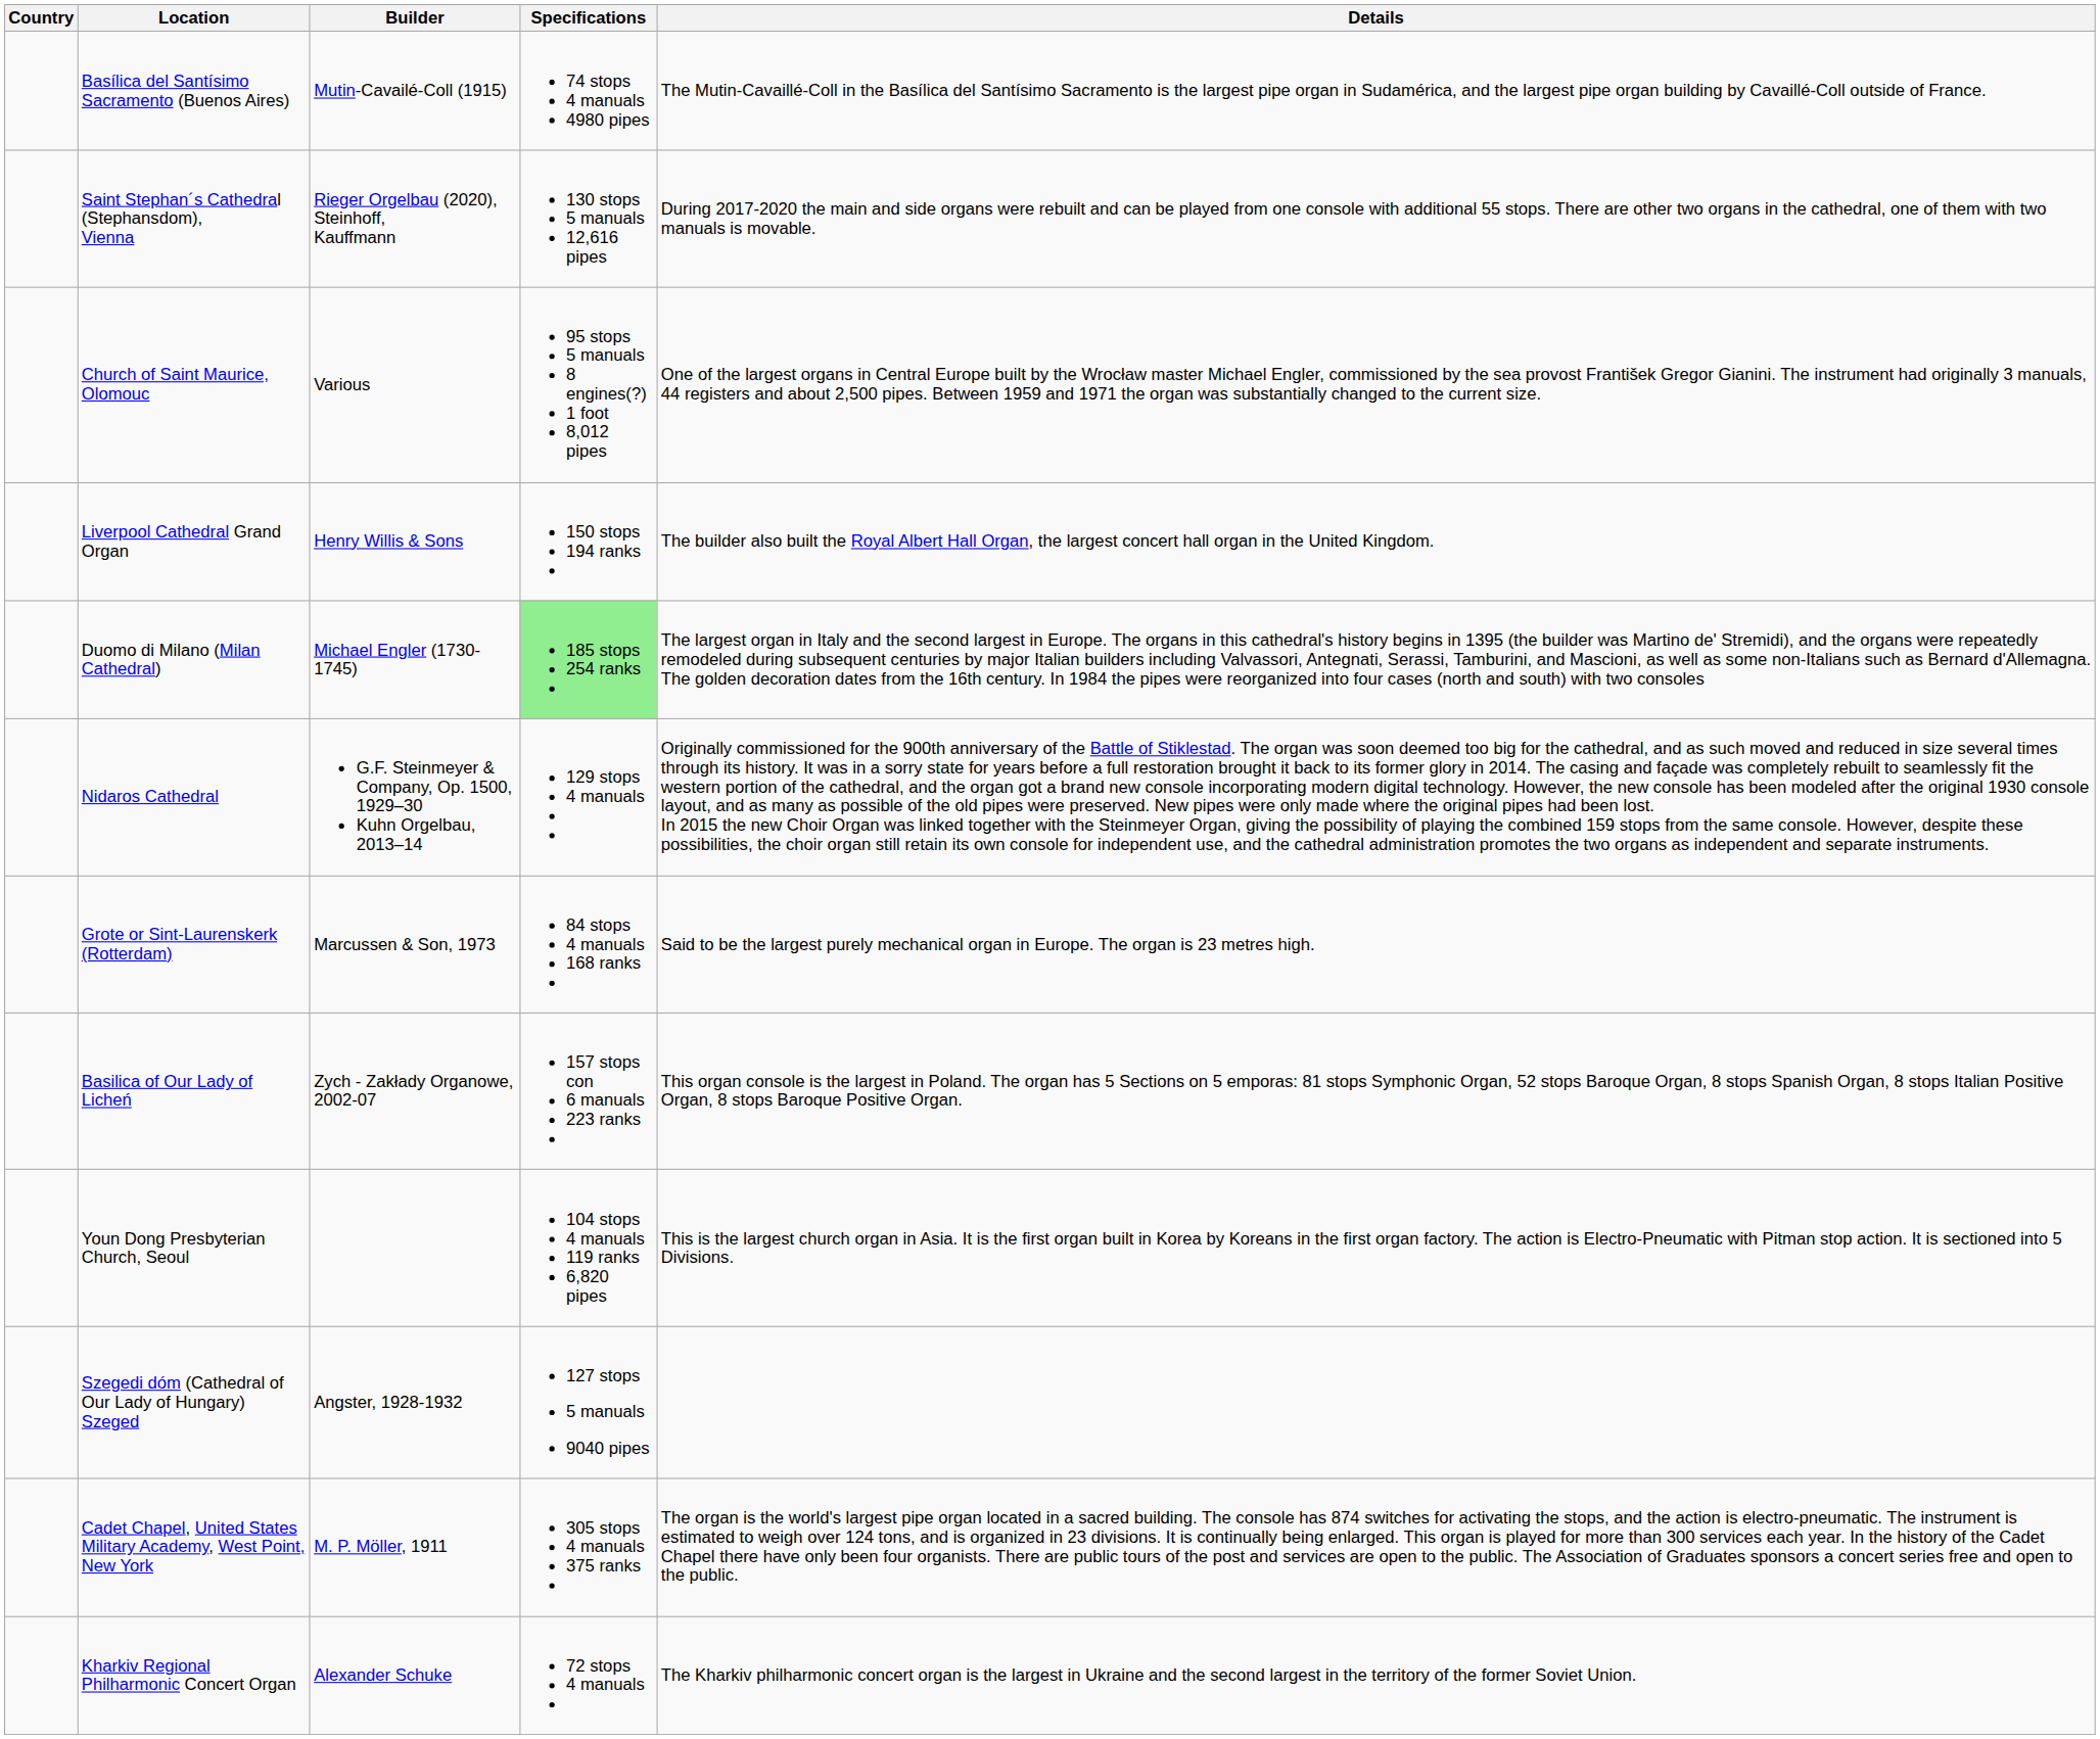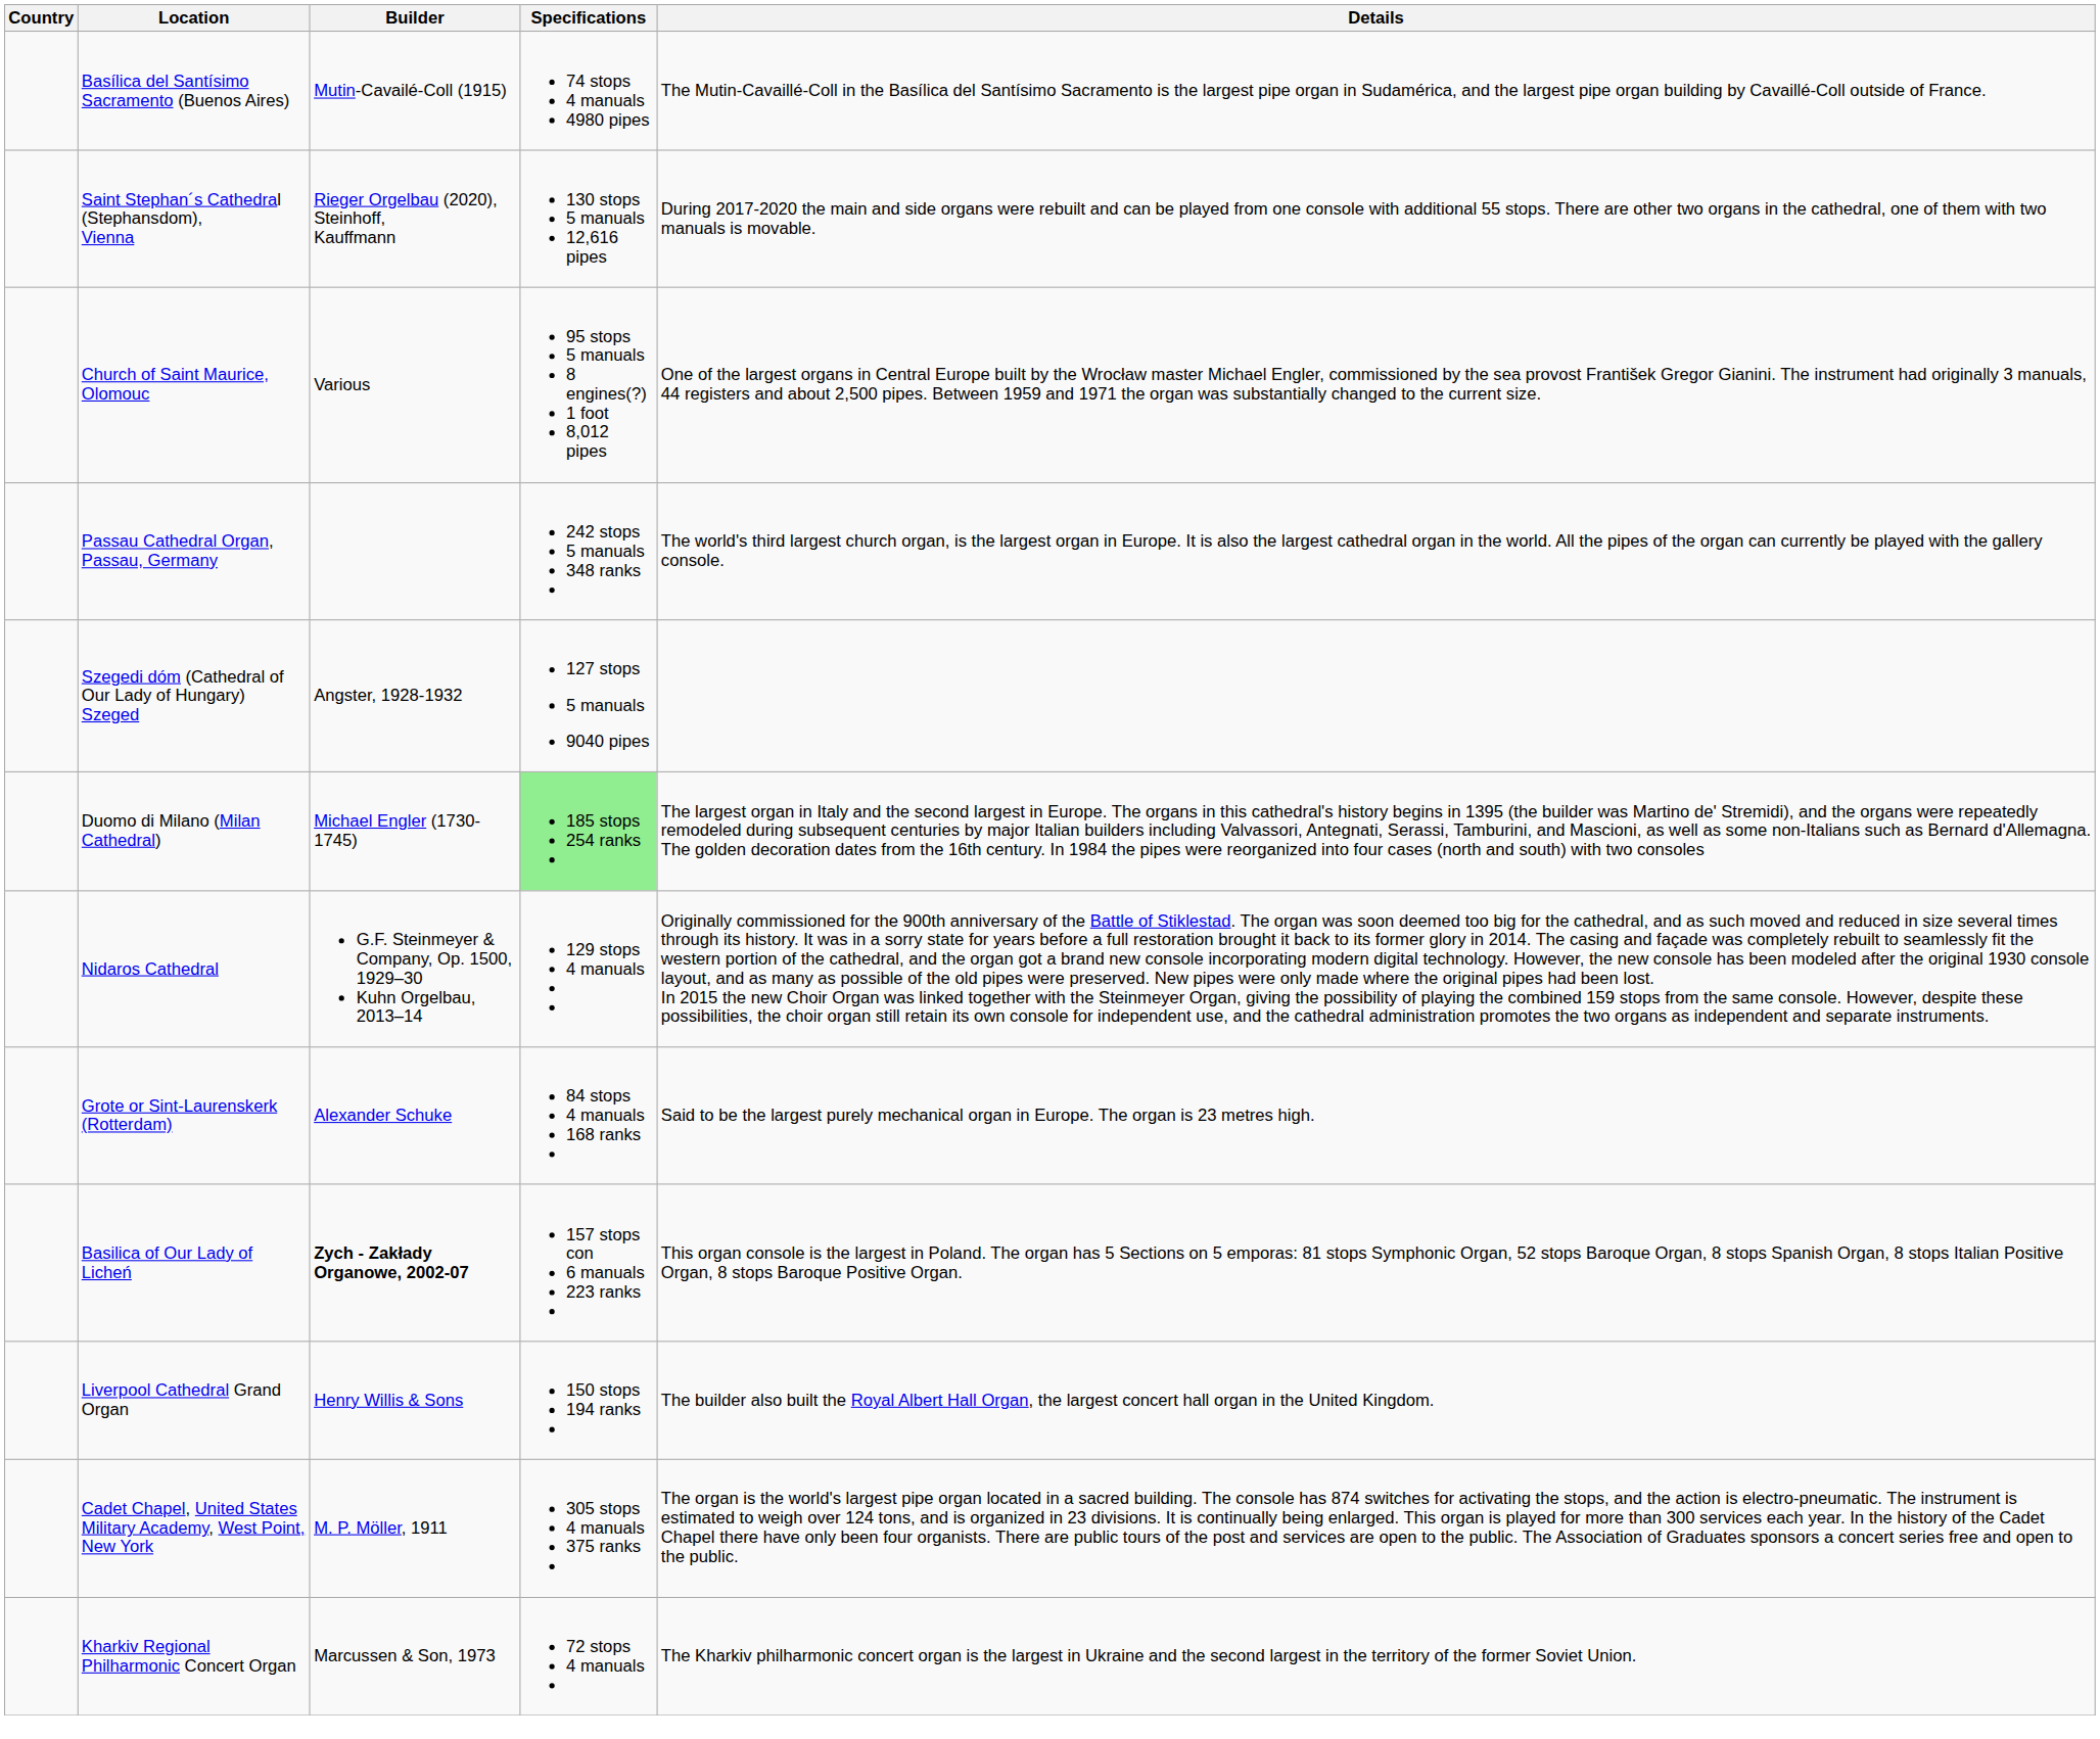+ row: Passau Cathedral Organ, Passau, Germany | 242 stops 5 manuals 348 ranks | The world's third largest church organ, is the largest organ in Europe. It is also the largest cathedral organ in the world. All the pipes of the organ can currently be played with the gallery console.
rows swapped: Szegedi dóm (Cathedral of Our Lady of Hungary) Szeged <-> Liverpool Cathedral Grand Organ
Grote or Sint-Laurenskerk (Rotterdam) | Builder: Marcussen & Son, 1973 -> Alexander Schuke
Basilica of Our Lady of Licheń | Builder: normal -> bold
- row: Youn Dong Presbyterian Church, Seoul | 104 stops 4 manuals 119 ranks 6,820 pipes | This is the largest church organ in Asia. It is the first organ built in Korea by Koreans in the first organ factory. The action is Electro-Pneumatic with Pitman stop action. It is sectioned into 5 Divisions.
Kharkiv Regional Philharmonic Concert Organ | Builder: Alexander Schuke -> Marcussen & Son, 1973
